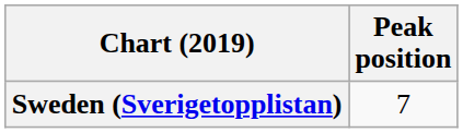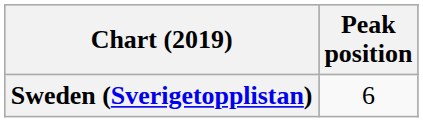Sweden (Sverigetopplistan) | Peak position: 7 -> 6
